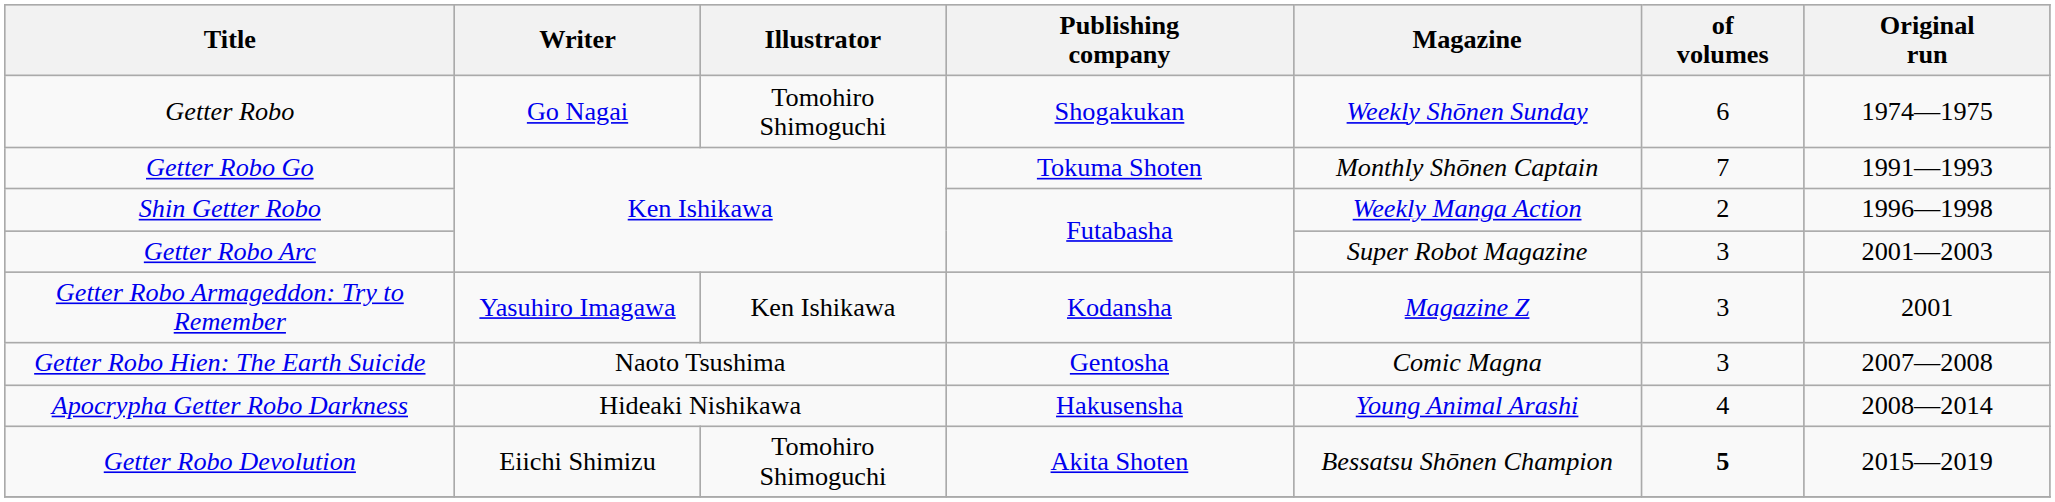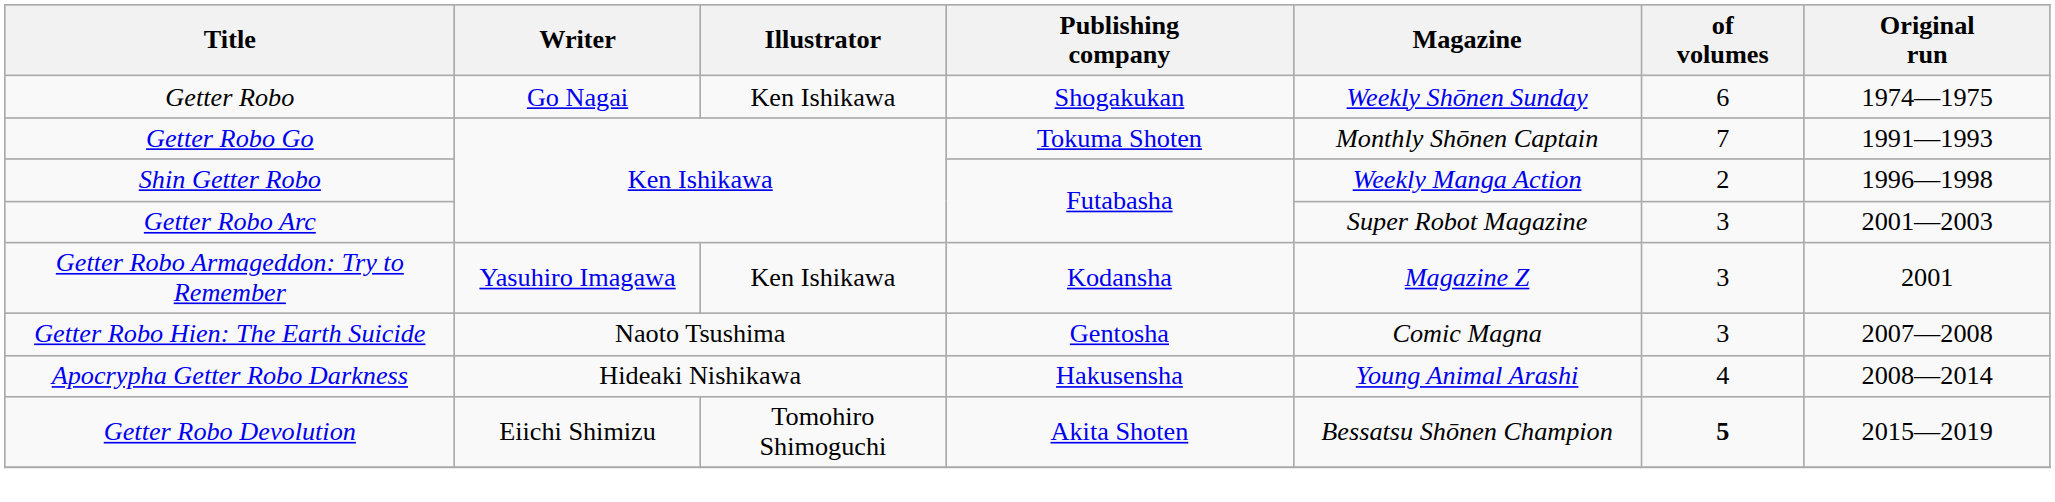Getter Robo | Illustrator: Tomohiro Shimoguchi -> Ken Ishikawa
